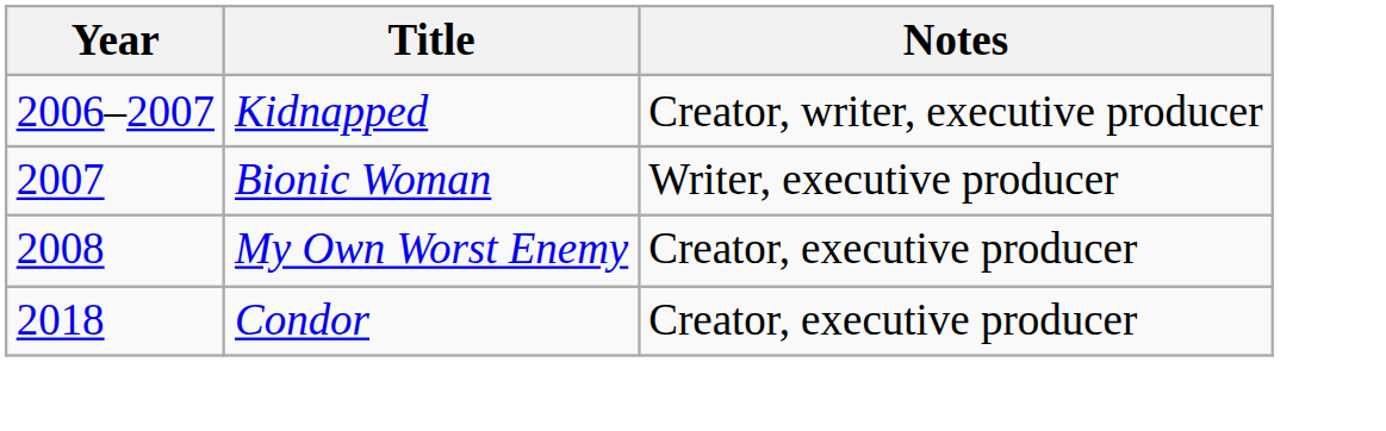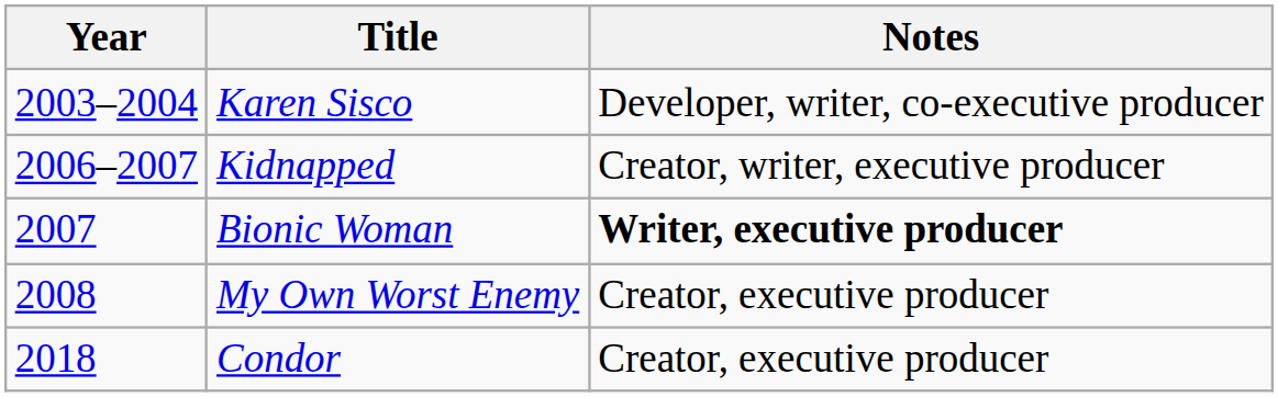+ row: 2003–2004 | Karen Sisco | Developer, writer, co-executive producer
Bionic Woman | Notes: normal -> bold
